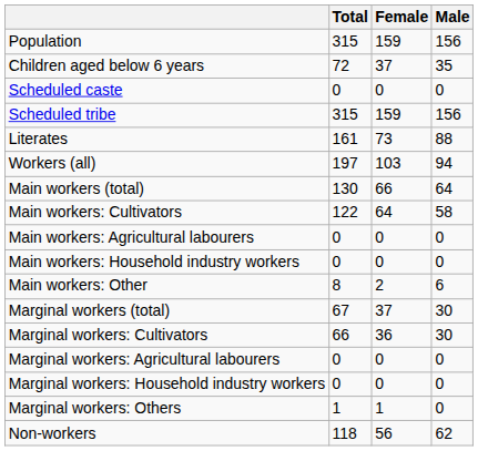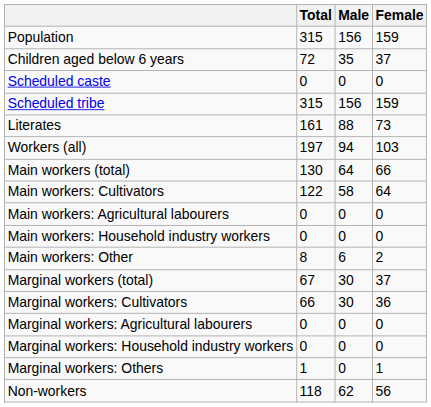columns swapped: Male <-> Female
